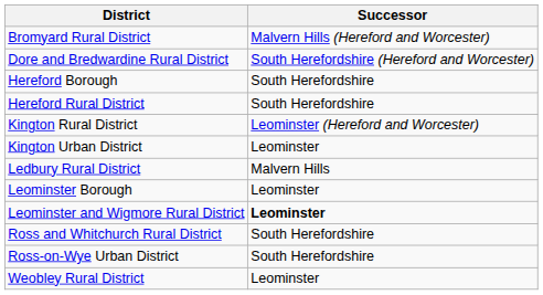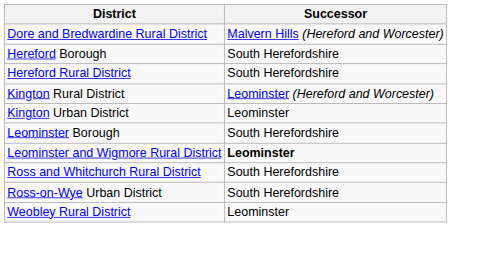- row: Bromyard Rural District | Malvern Hills (Hereford and Worcester)
Dore and Bredwardine Rural District | Successor: South Herefordshire (Hereford and Worcester) -> Malvern Hills (Hereford and Worcester)
- row: Ledbury Rural District | Malvern Hills
Leominster Borough | Successor: Leominster -> South Herefordshire
